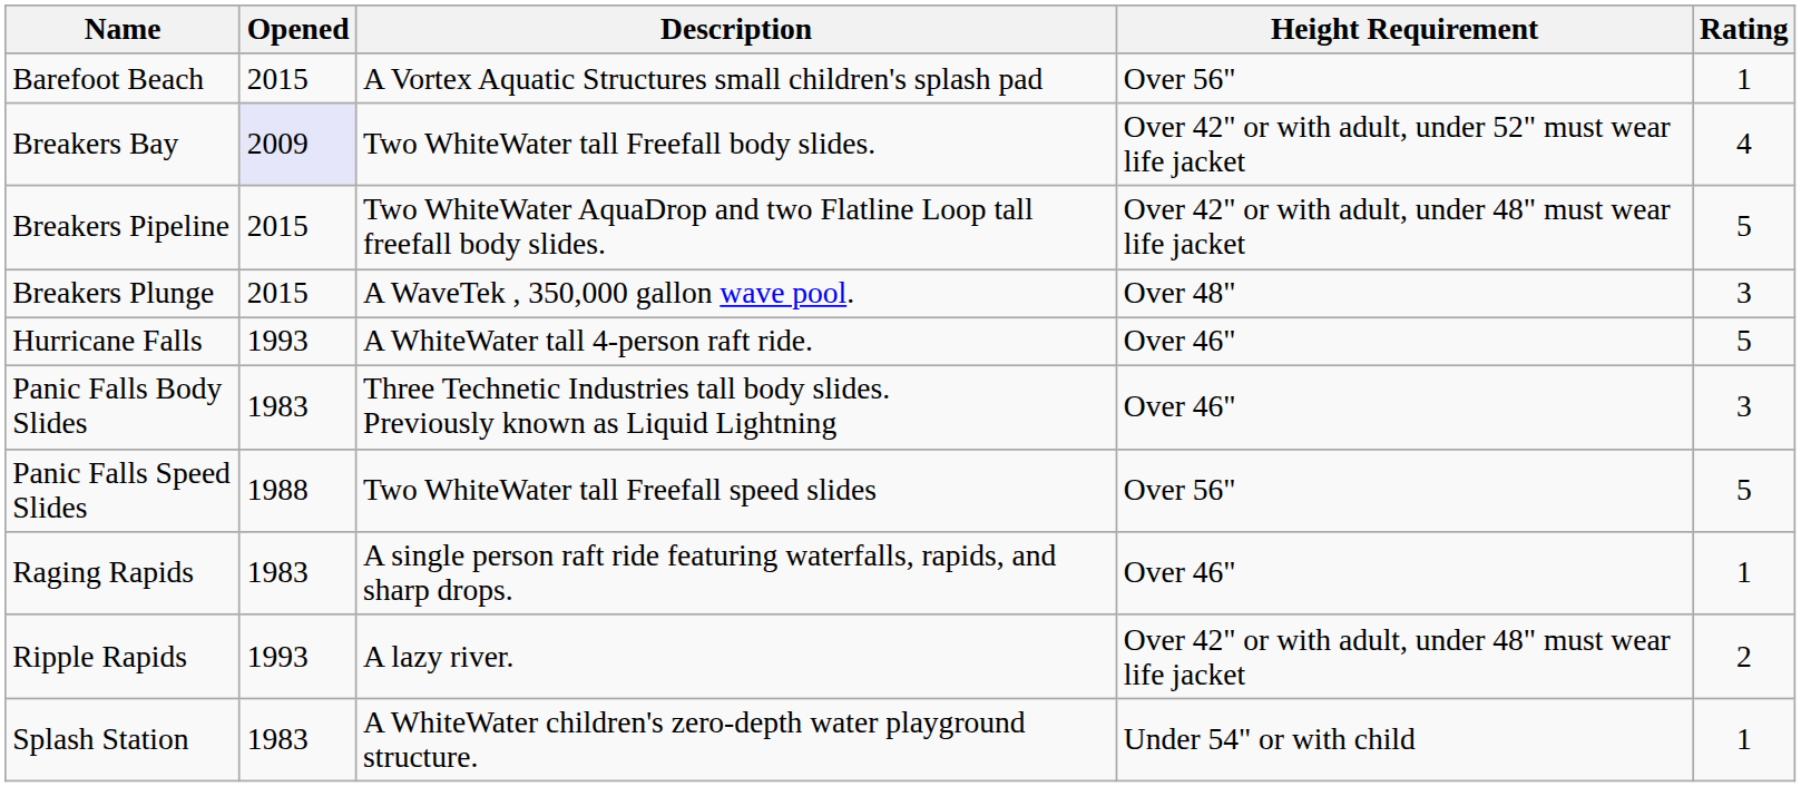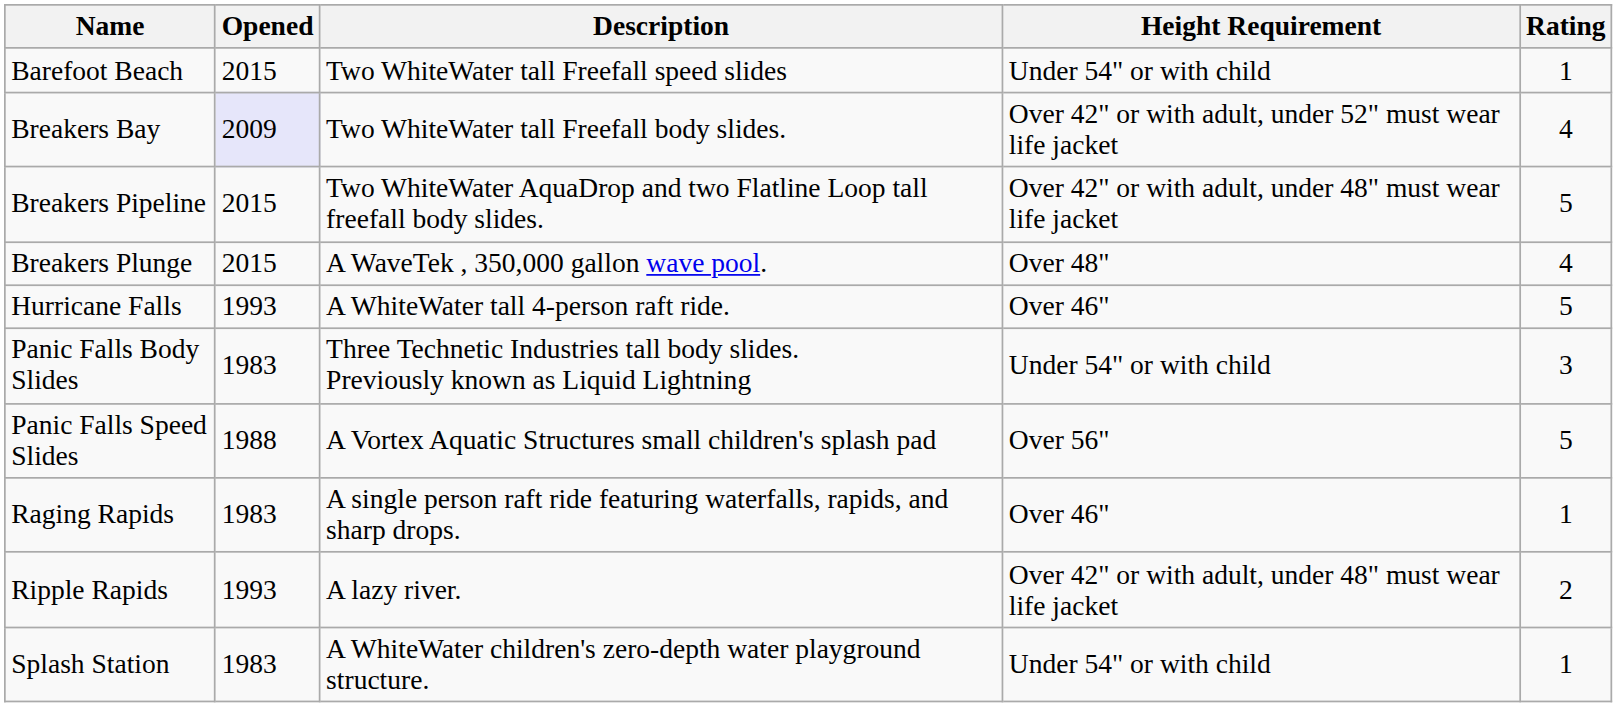Barefoot Beach | Description: A Vortex Aquatic Structures small children's splash pad -> Two WhiteWater tall Freefall speed slides
Barefoot Beach | Height Requirement: Over 56" -> Under 54" or with child
Breakers Plunge | Rating: 3 -> 4
Panic Falls Body Slides | Height Requirement: Over 46" -> Under 54" or with child
Panic Falls Speed Slides | Description: Two WhiteWater tall Freefall speed slides -> A Vortex Aquatic Structures small children's splash pad
